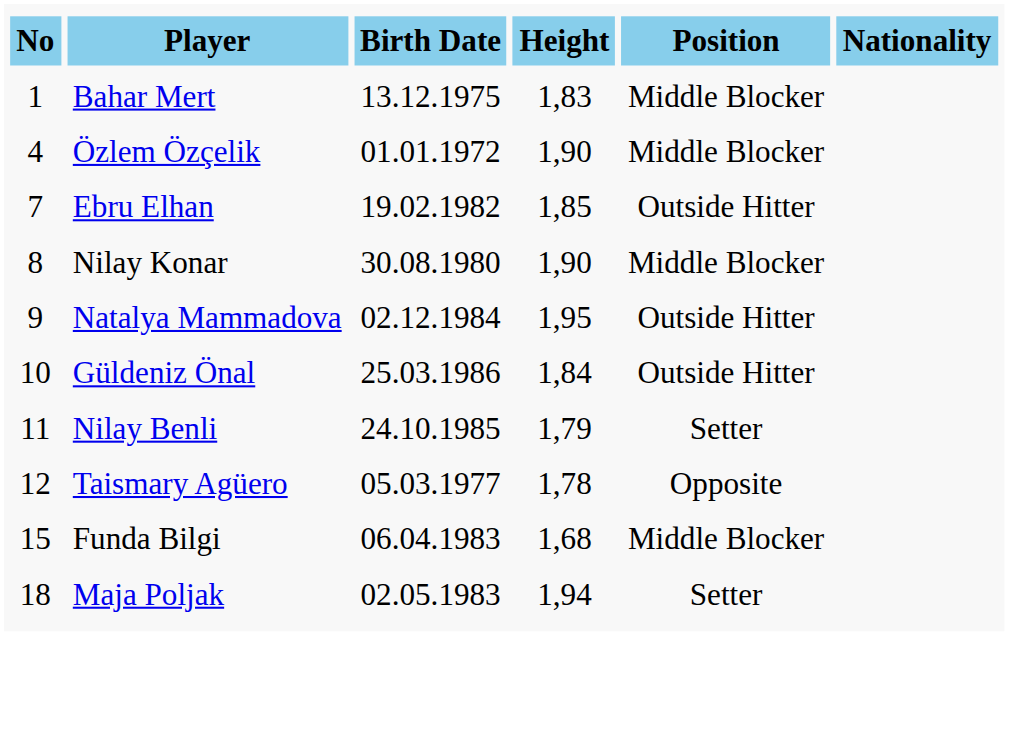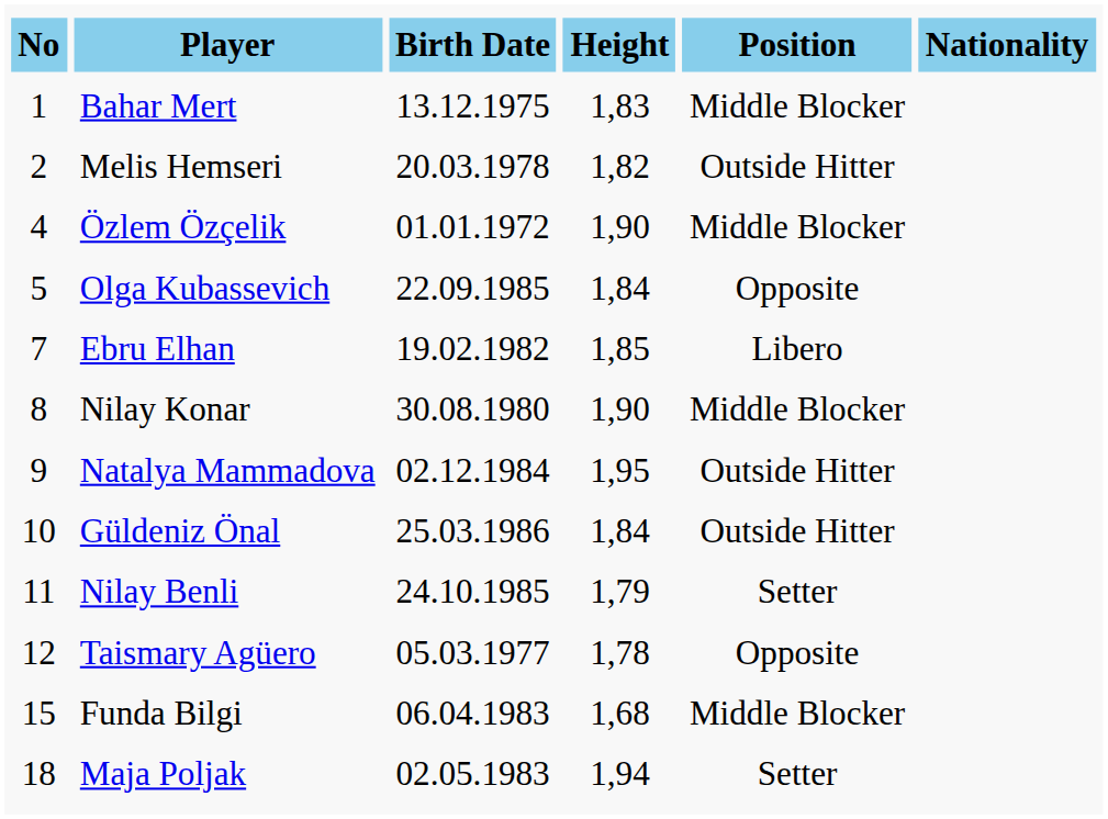+ row: 2 | Melis Hemseri | 20.03.1978 | 1,82 | Outside Hitter
+ row: 5 | Olga Kubassevich | 22.09.1985 | 1,84 | Opposite
Ebru Elhan | Position: Outside Hitter -> Libero
